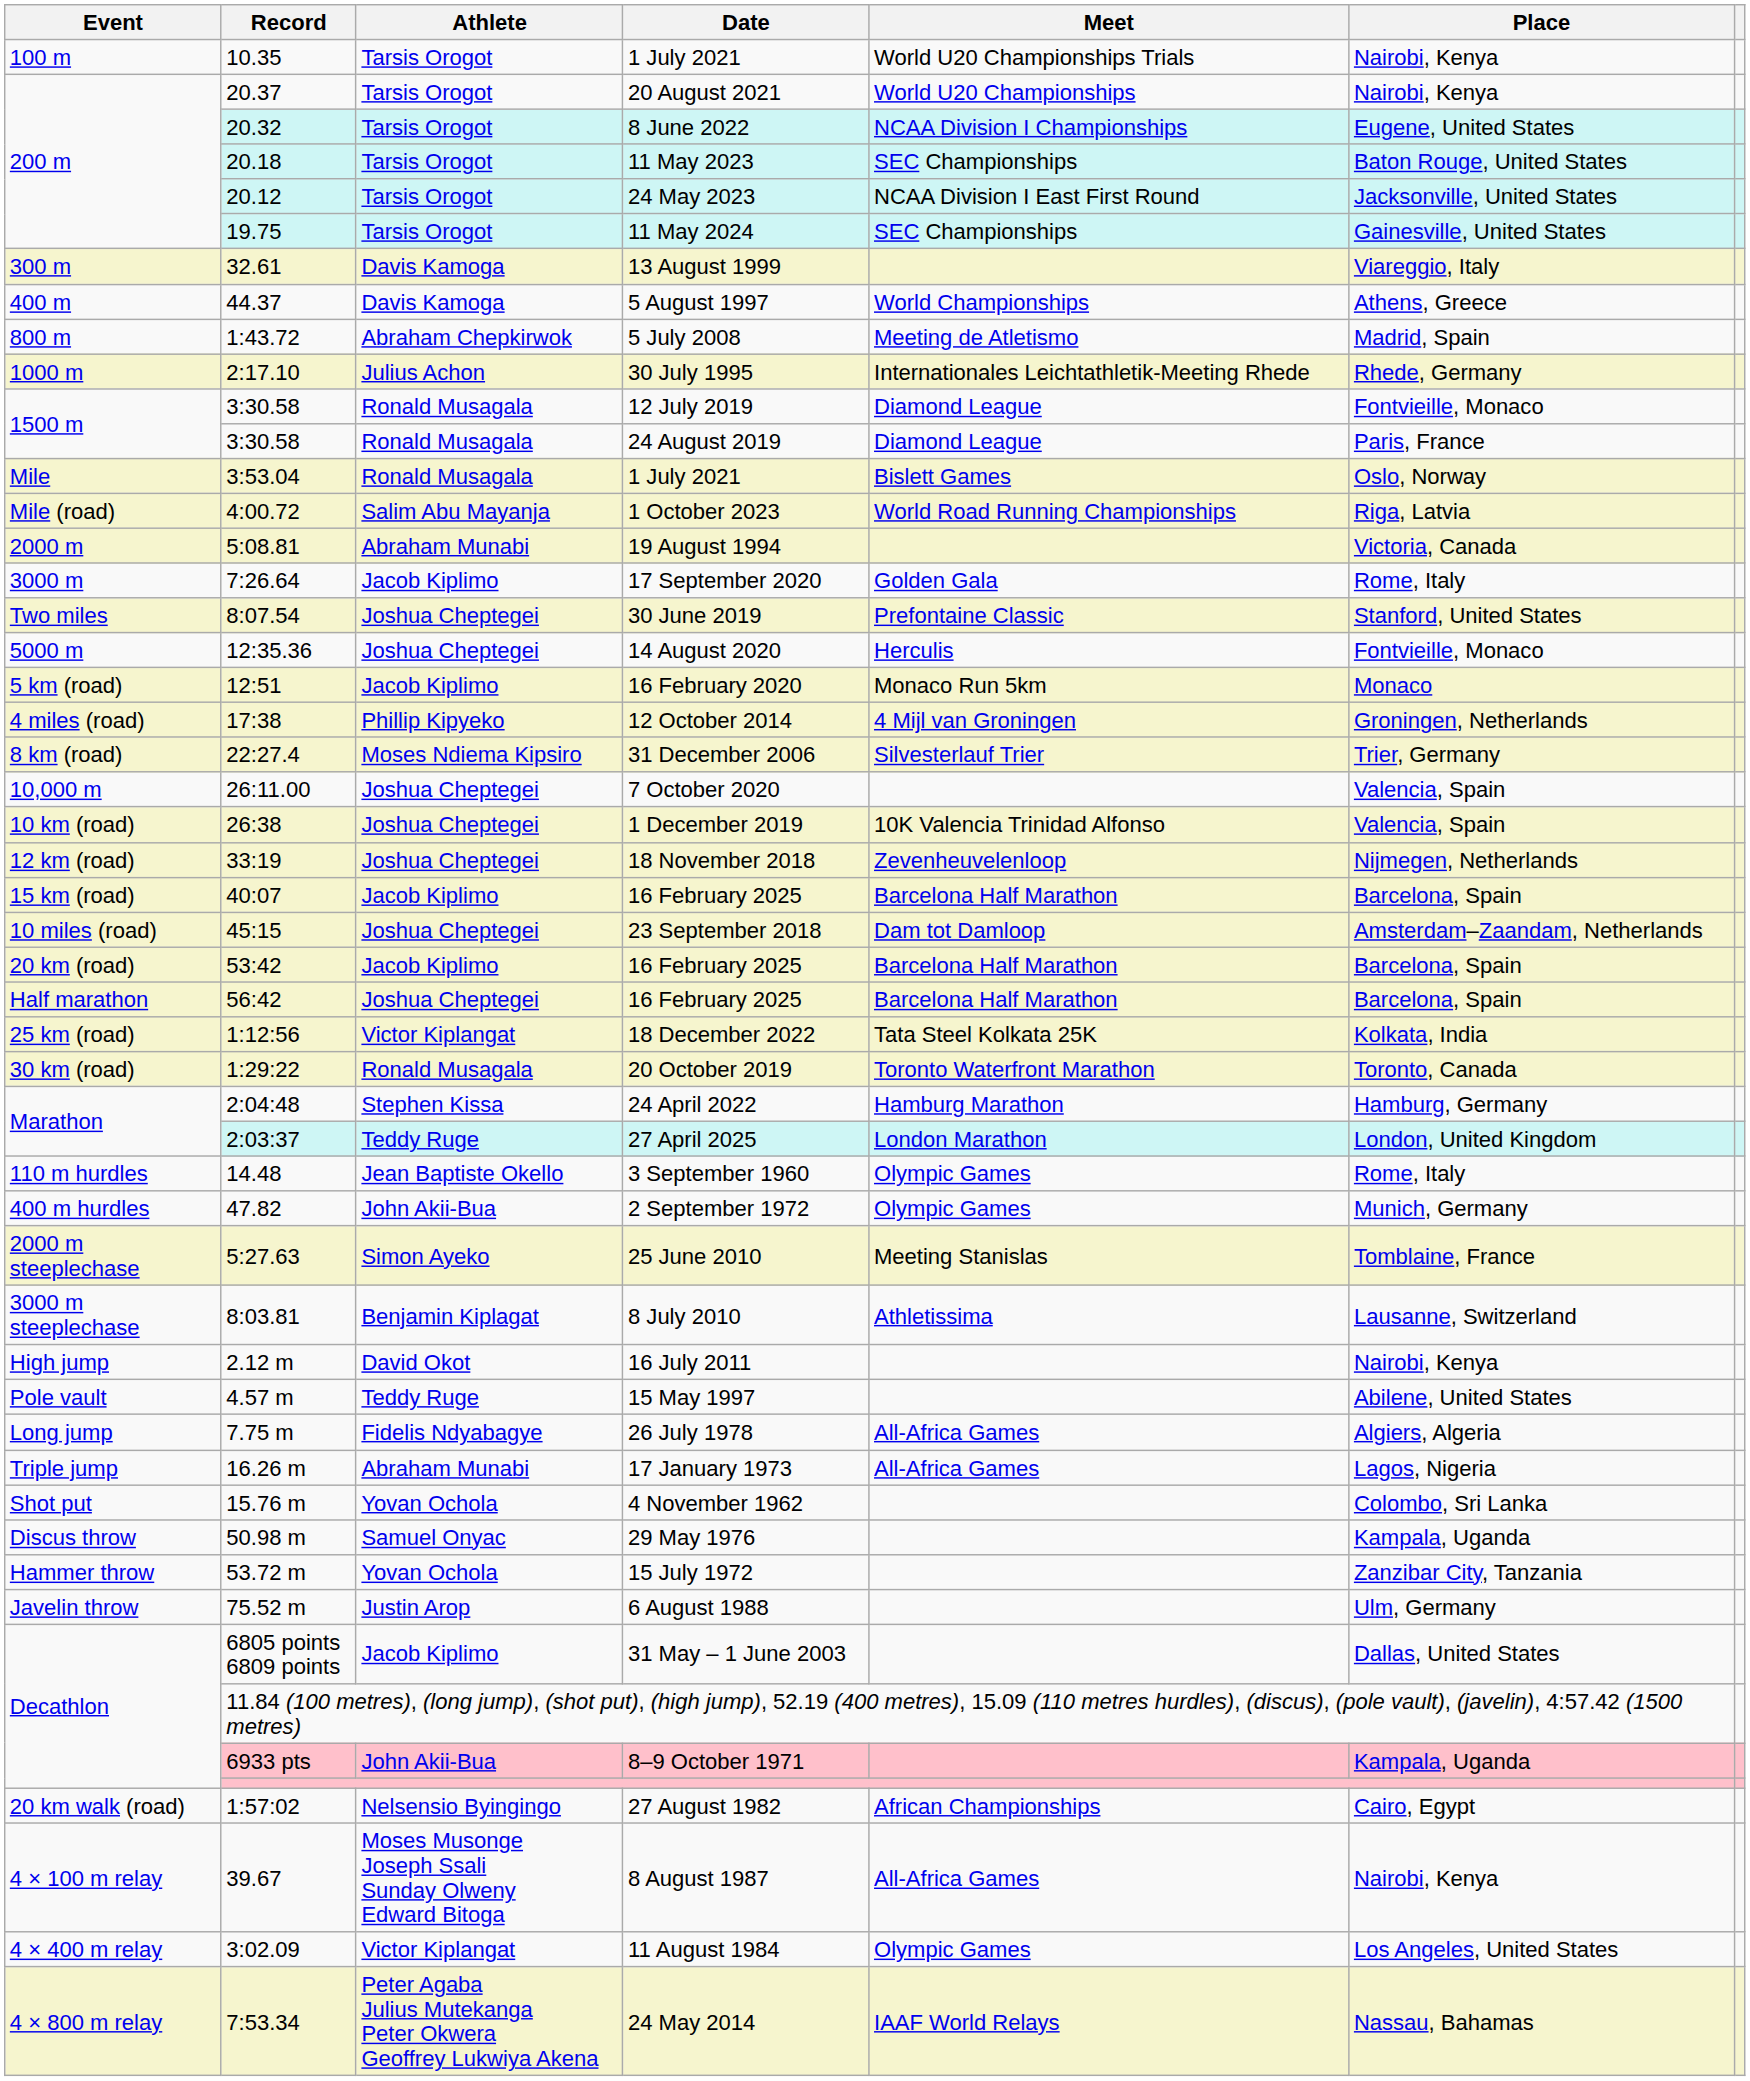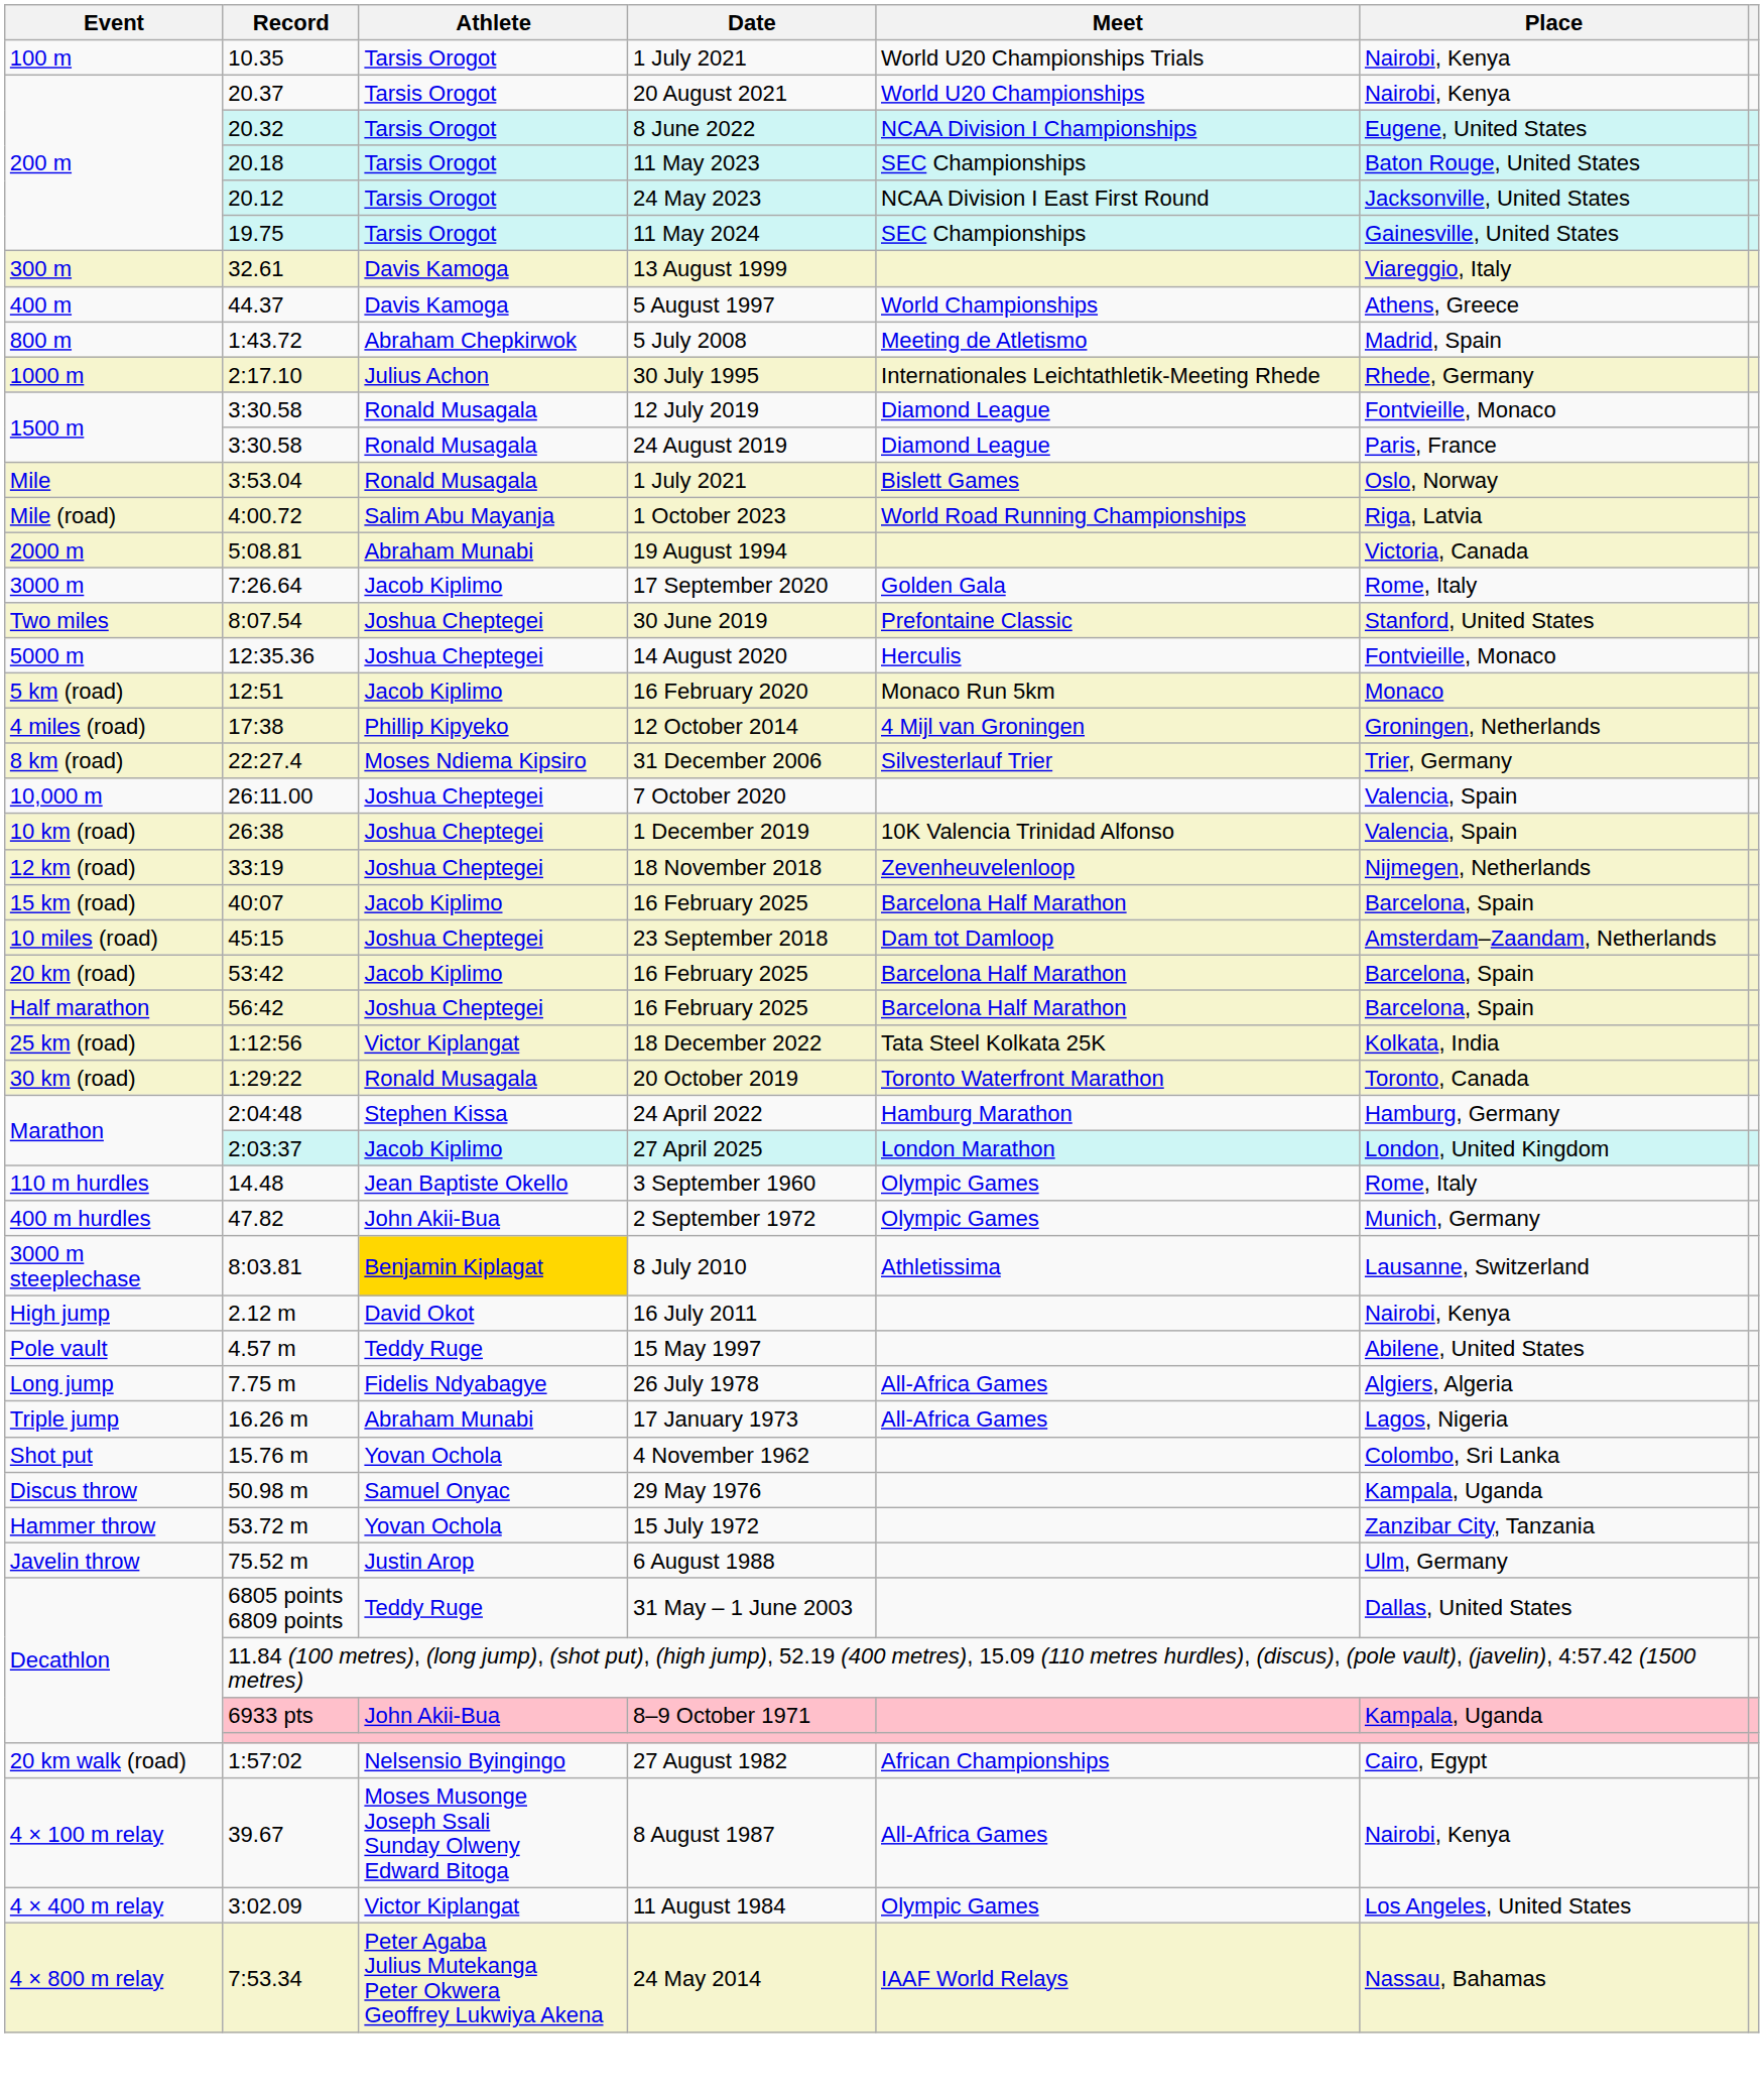27 April 2025 | Athlete: Teddy Ruge -> Jacob Kiplimo
- row: 2000 m steeplechase | 5:27.63 | Simon Ayeko | 25 June 2010 | Meeting Stanislas | Tomblaine, France
8 July 2010 | Athlete: no background -> gold background
31 May – 1 June 2003 | Athlete: Jacob Kiplimo -> Teddy Ruge
